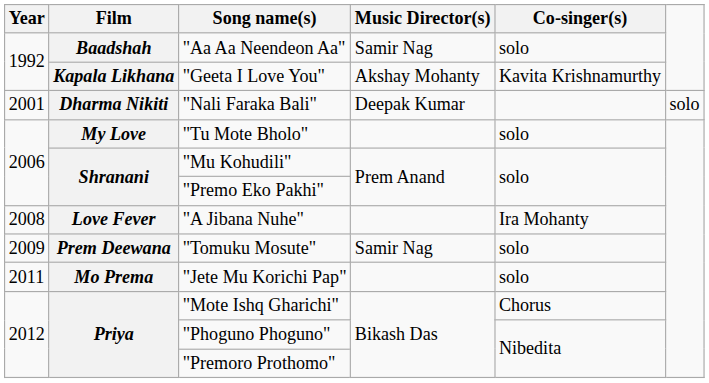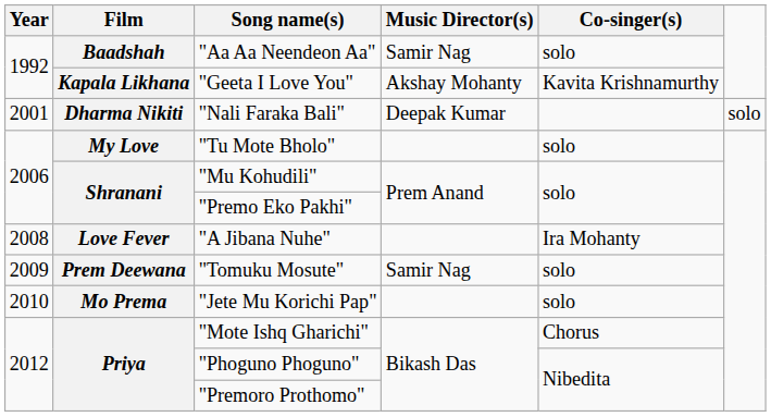"Jete Mu Korichi Pap" | Year: 2011 -> 2010
